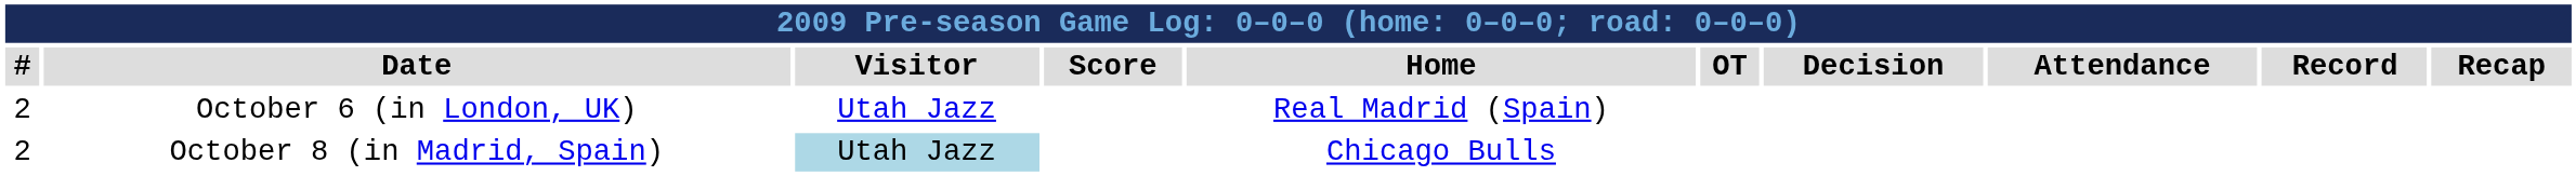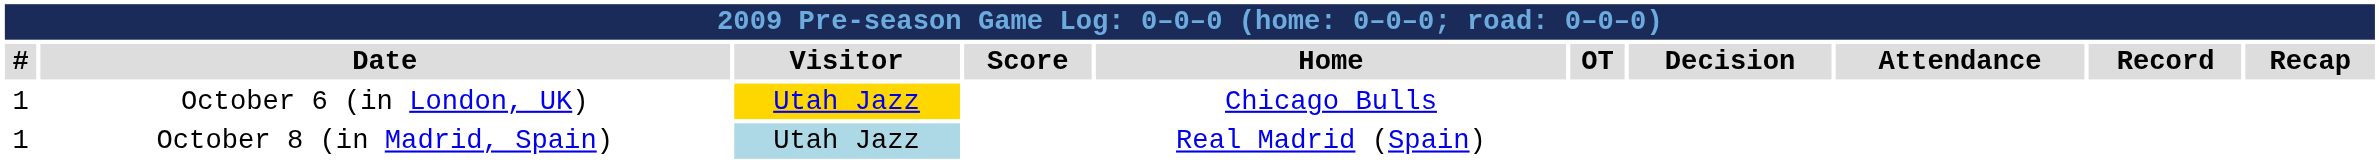October 6 (in London, UK) | #: 2 -> 1
October 6 (in London, UK) | Visitor: no background -> gold background
October 6 (in London, UK) | Home: Real Madrid (Spain) -> Chicago Bulls
October 8 (in Madrid, Spain) | #: 2 -> 1
October 8 (in Madrid, Spain) | Home: Chicago Bulls -> Real Madrid (Spain)
